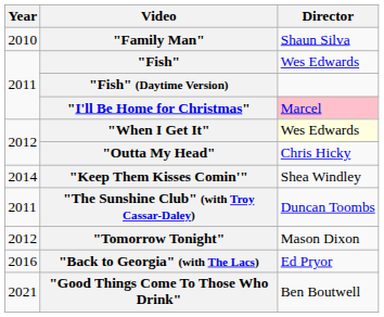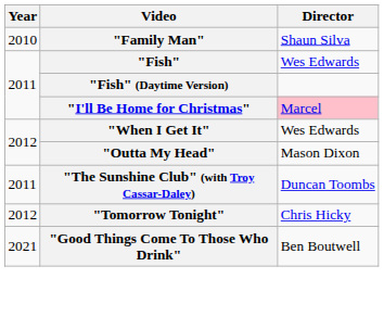"When I Get It" | Director: lightyellow background -> no background
"Outta My Head" | Director: Chris Hicky -> Mason Dixon
- row: 2014 | "Keep Them Kisses Comin'" | Shea Windley
"Tomorrow Tonight" | Director: Mason Dixon -> Chris Hicky
- row: 2016 | "Back to Georgia" (with The Lacs) | Ed Pryor
